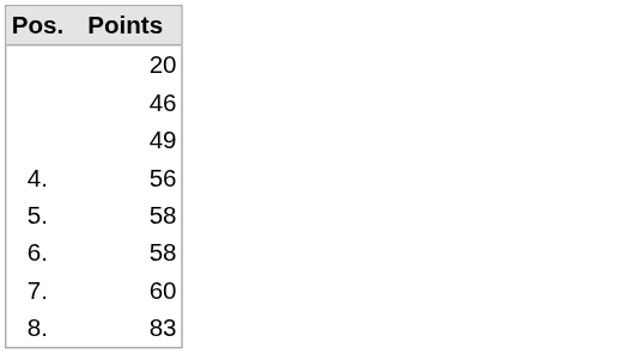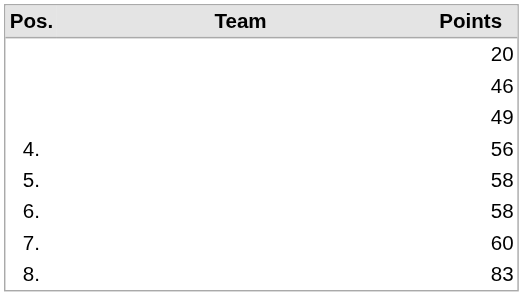+ column: Team
